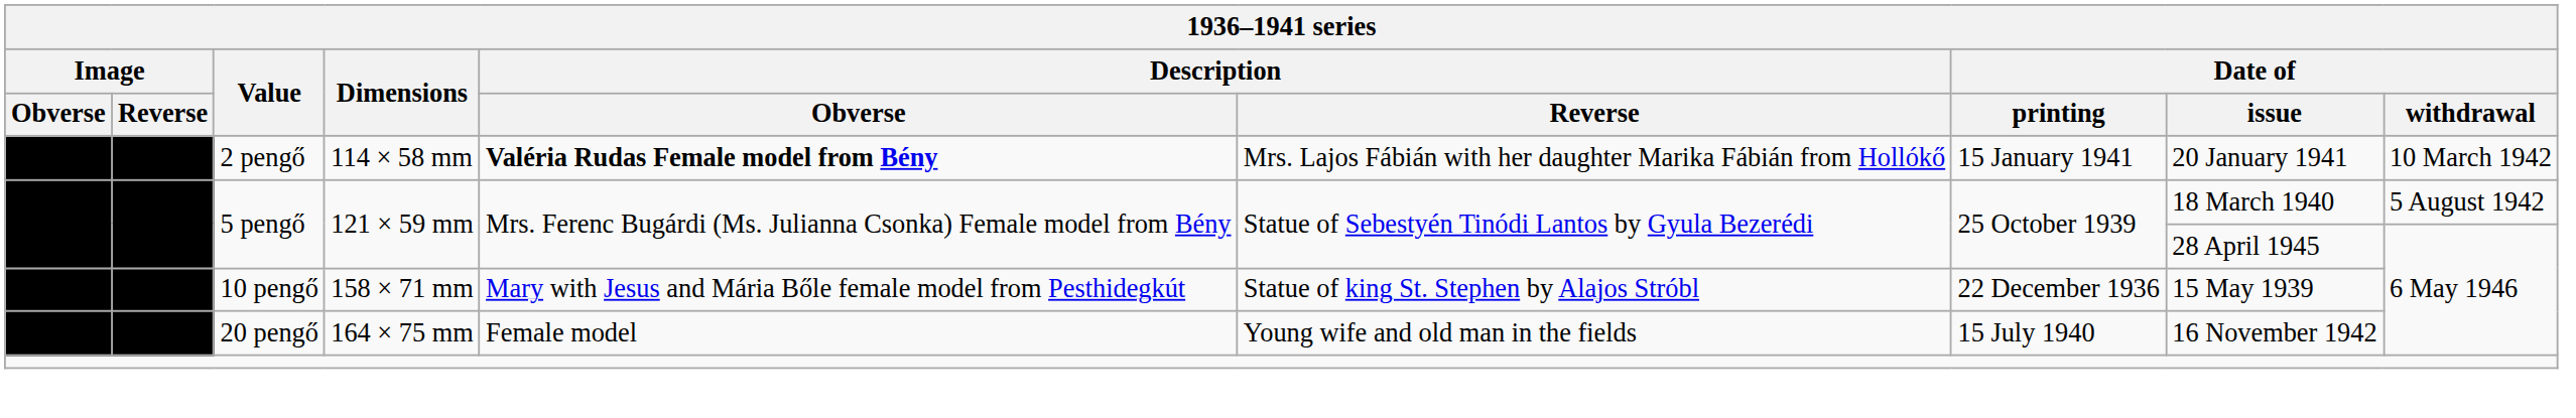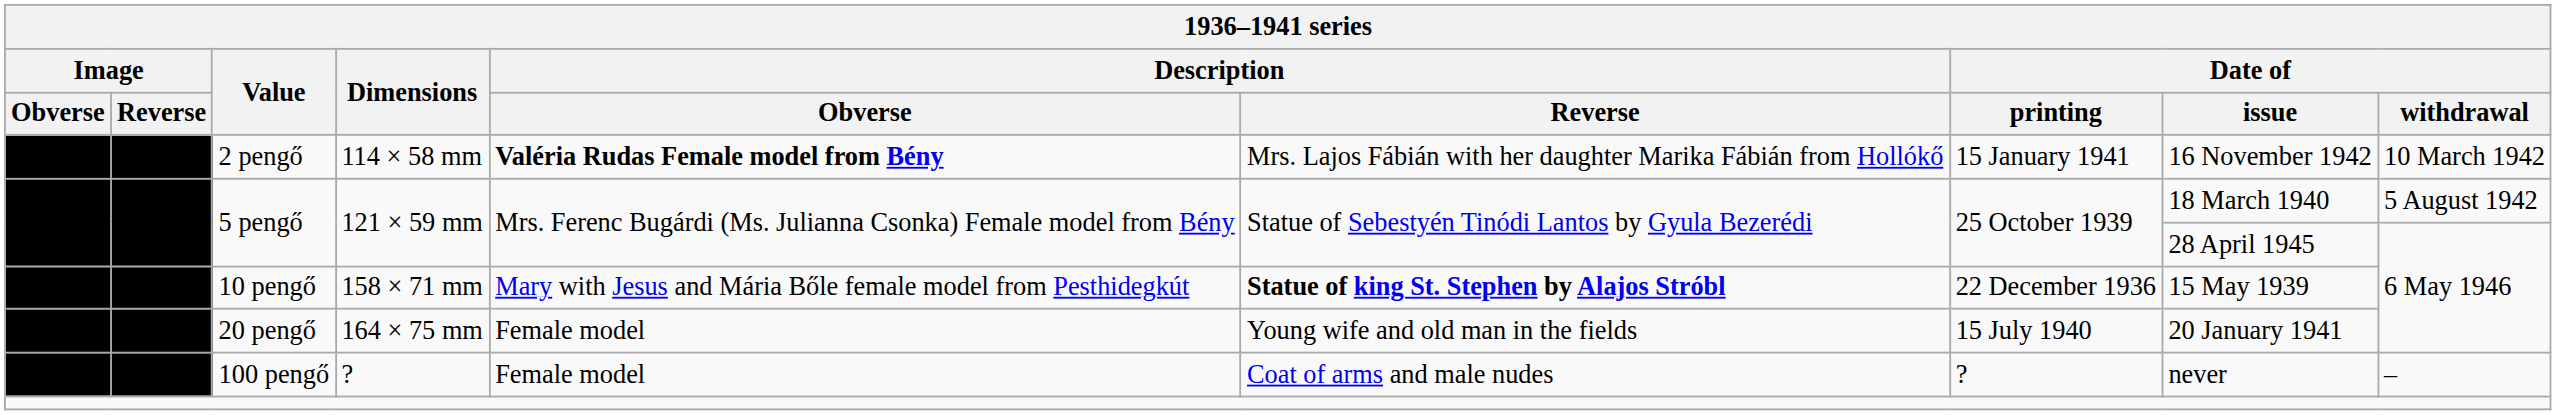2 pengő | Date of / issue: 20 January 1941 -> 16 November 1942
10 pengő | Description / Reverse: normal -> bold
20 pengő | Date of / issue: 16 November 1942 -> 20 January 1941
+ row: 100 pengő | ? | Female model | Coat of arms and male nudes | ? | never | –
